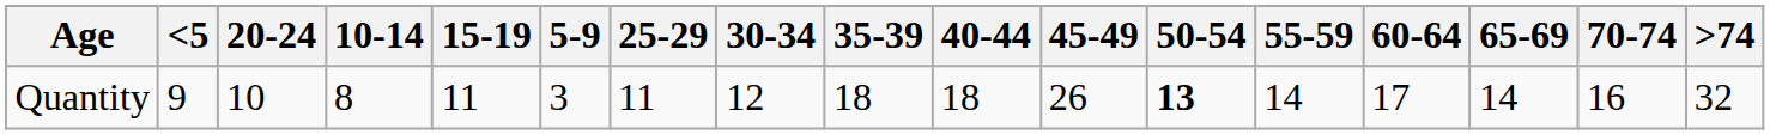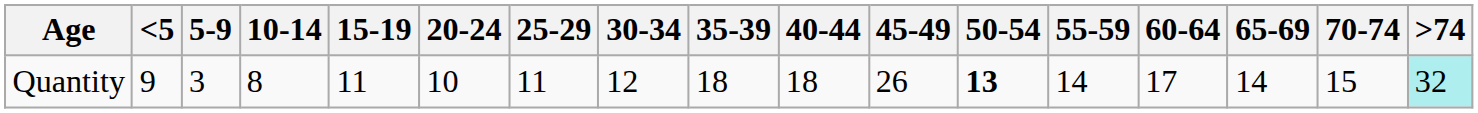columns swapped: 5-9 <-> 20-24
Quantity | 70-74: 16 -> 15
Quantity | >74: no background -> paleturquoise background
